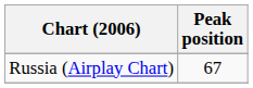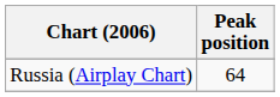Russia (Airplay Chart) | Peak position: 67 -> 64
